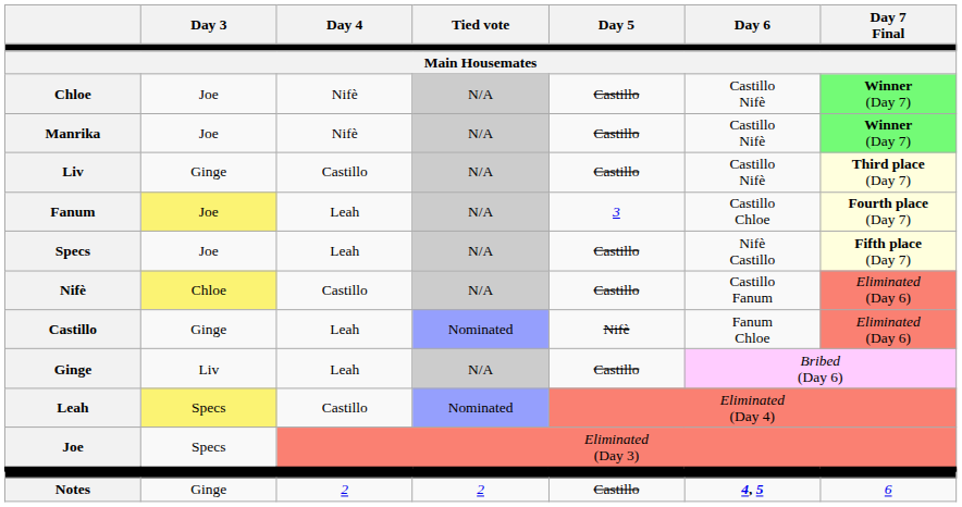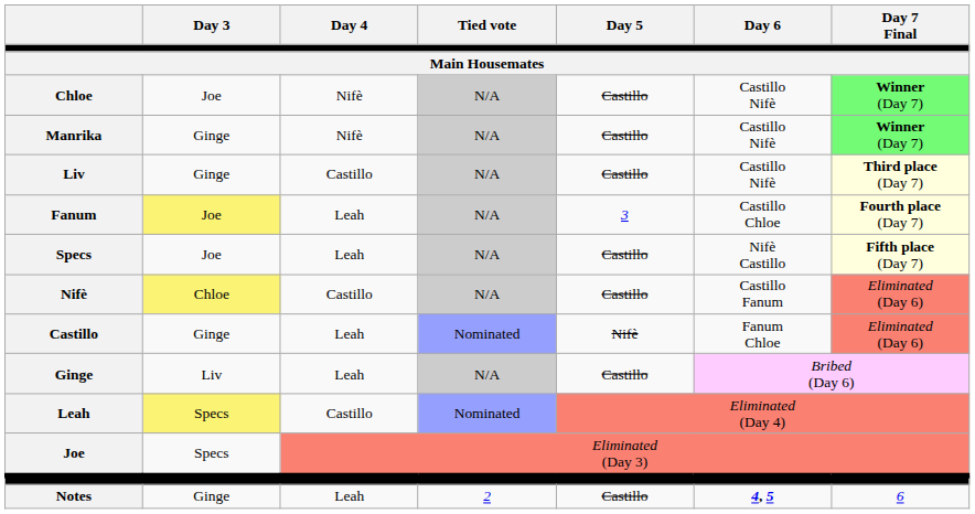Manrika | Day 3: Joe -> Ginge
Notes | Day 4: 2 -> Leah
